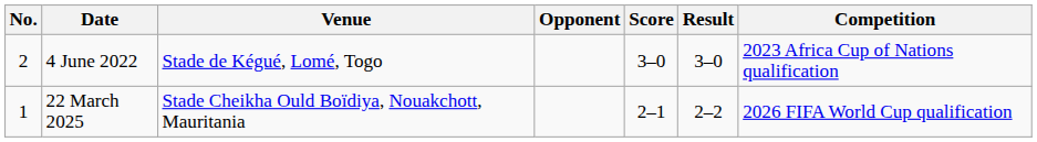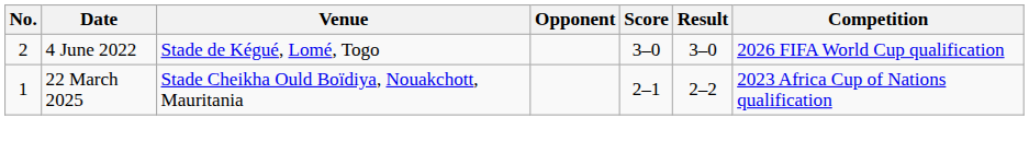4 June 2022 | Competition: 2023 Africa Cup of Nations qualification -> 2026 FIFA World Cup qualification
22 March 2025 | Competition: 2026 FIFA World Cup qualification -> 2023 Africa Cup of Nations qualification
